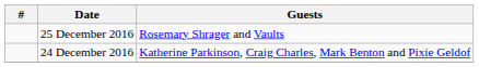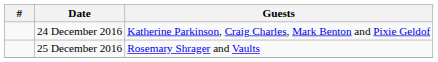rows swapped: 24 December 2016 <-> 25 December 2016
